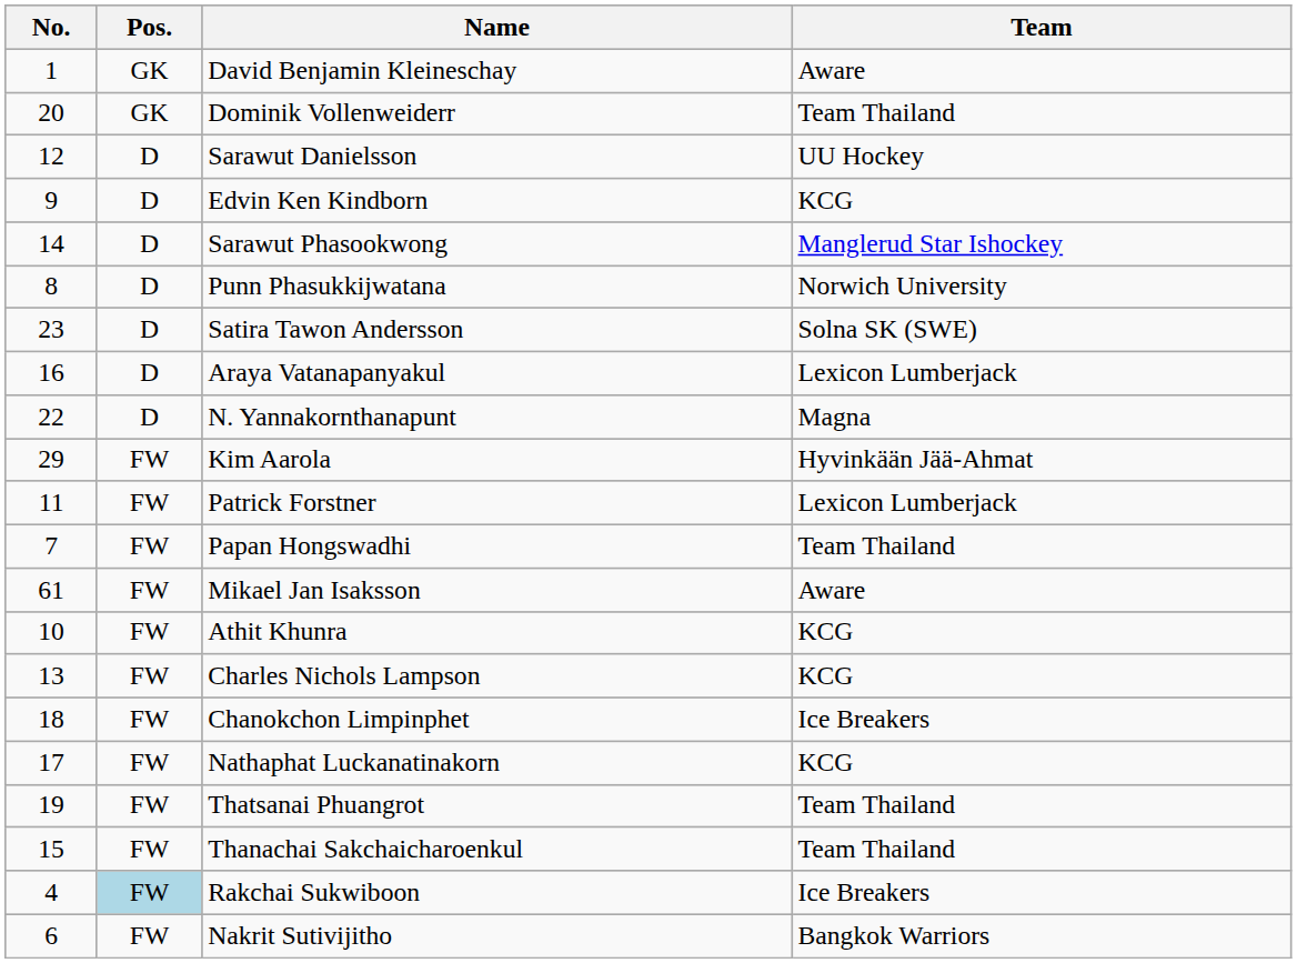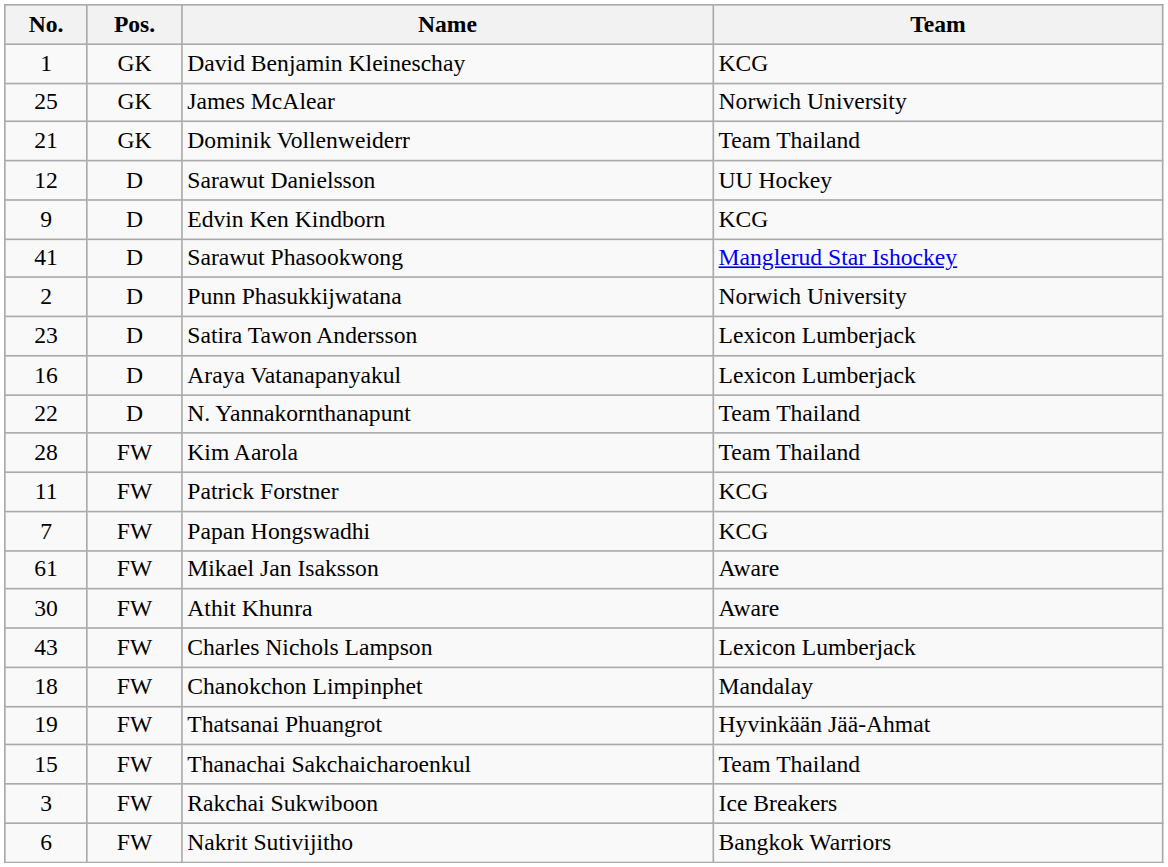David Benjamin Kleineschay | Team: Aware -> KCG
+ row: 25 | GK | James McAlear | Norwich University
Dominik Vollenweiderr | No.: 20 -> 21
Sarawut Phasookwong | No.: 14 -> 41
Punn Phasukkijwatana | No.: 8 -> 2
Satira Tawon Andersson | Team: Solna SK (SWE) -> Lexicon Lumberjack
N. Yannakornthanapunt | Team: Magna -> Team Thailand
Kim Aarola | No.: 29 -> 28
Kim Aarola | Team: Hyvinkään Jää-Ahmat -> Team Thailand
Patrick Forstner | Team: Lexicon Lumberjack -> KCG
Papan Hongswadhi | Team: Team Thailand -> KCG
Athit Khunra | No.: 10 -> 30
Athit Khunra | Team: KCG -> Aware
Charles Nichols Lampson | No.: 13 -> 43
Charles Nichols Lampson | Team: KCG -> Lexicon Lumberjack
Chanokchon Limpinphet | Team: Ice Breakers -> Mandalay
- row: 17 | FW | Nathaphat Luckanatinakorn | KCG
Thatsanai Phuangrot | Team: Team Thailand -> Hyvinkään Jää-Ahmat
Rakchai Sukwiboon | No.: 4 -> 3
Rakchai Sukwiboon | Pos.: lightblue background -> no background
